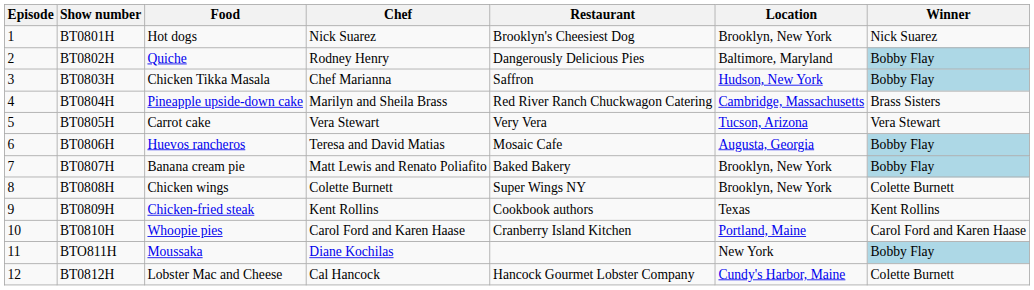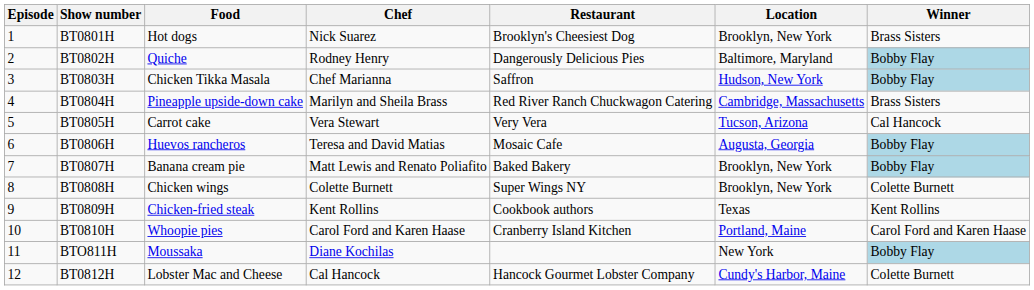BT0801H | Winner: Nick Suarez -> Brass Sisters
BT0805H | Winner: Vera Stewart -> Cal Hancock
